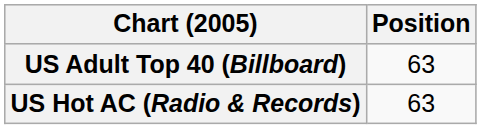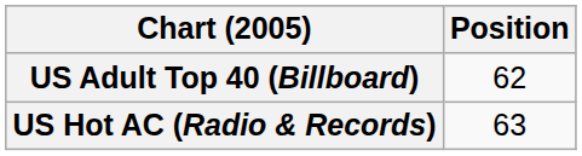US Adult Top 40 (Billboard) | Position: 63 -> 62
